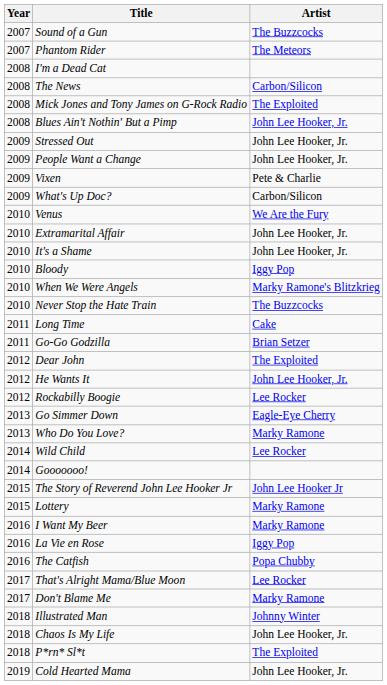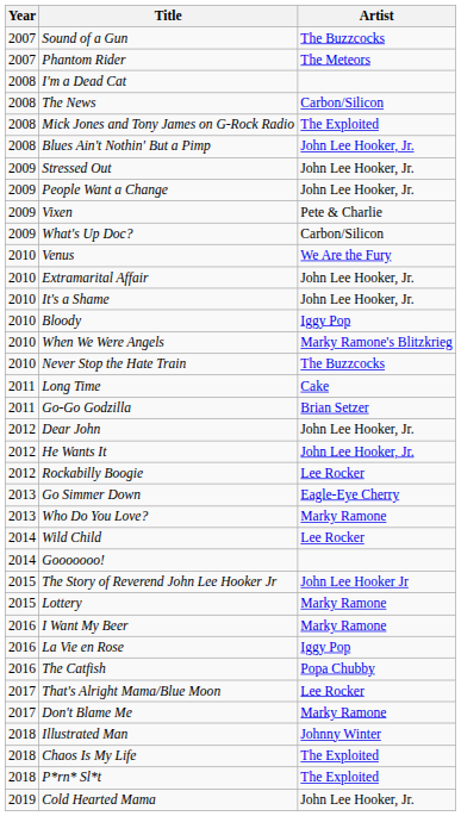Dear John | Artist: The Exploited -> John Lee Hooker, Jr.
Chaos Is My Life | Artist: John Lee Hooker, Jr. -> The Exploited
